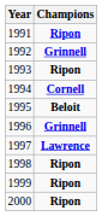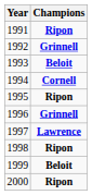1993 | Champions: Ripon -> Beloit
1995 | Champions: Beloit -> Ripon
1999 | Champions: Ripon -> Beloit
